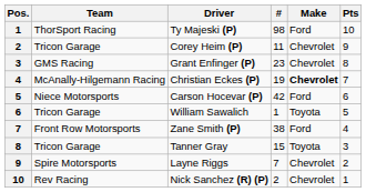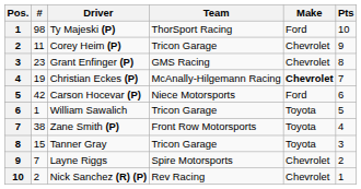columns swapped: # <-> Team
Zane Smith (P) | Make: Ford -> Toyota
